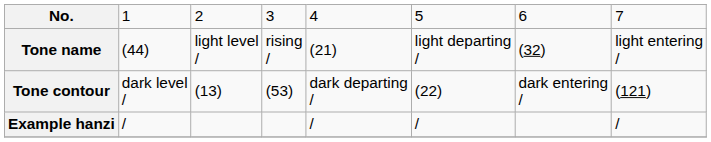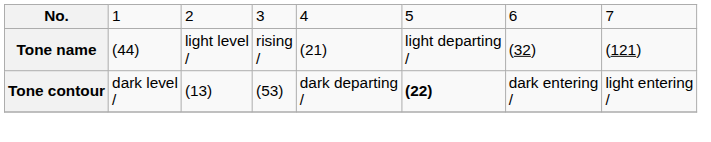Tone name | column 8: light entering / -> (121)
Tone contour | column 6: normal -> bold
Tone contour | column 8: (121) -> light entering /
- row: Example hanzi | / | / | / | /
